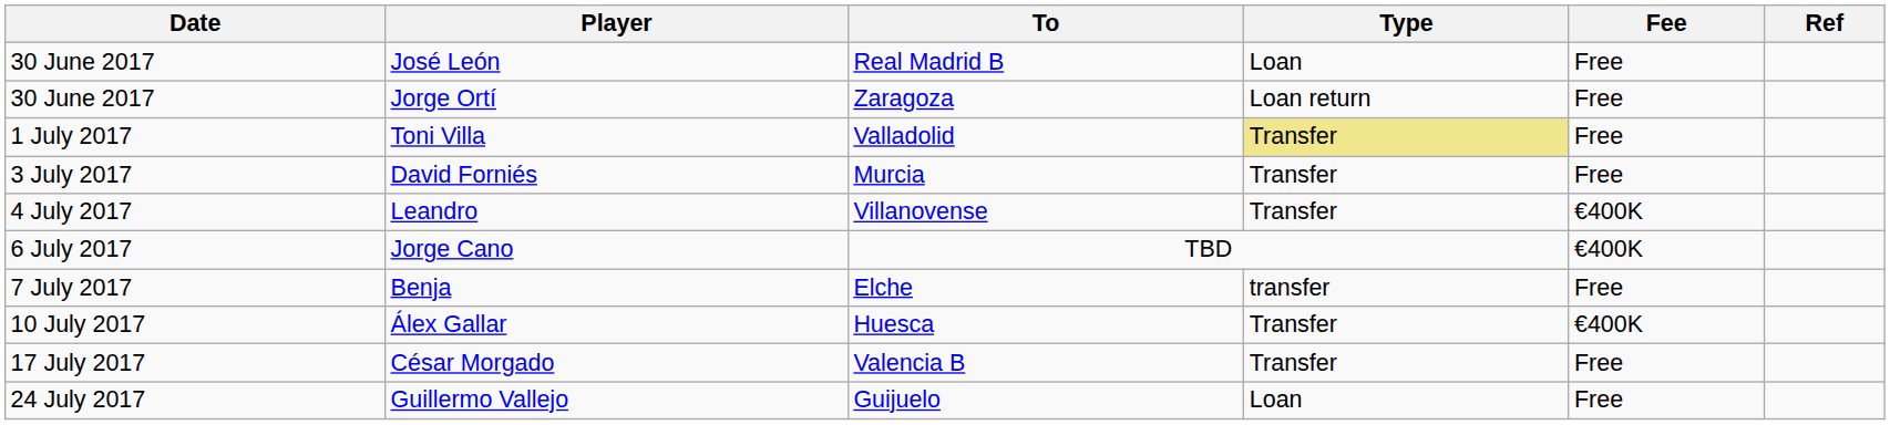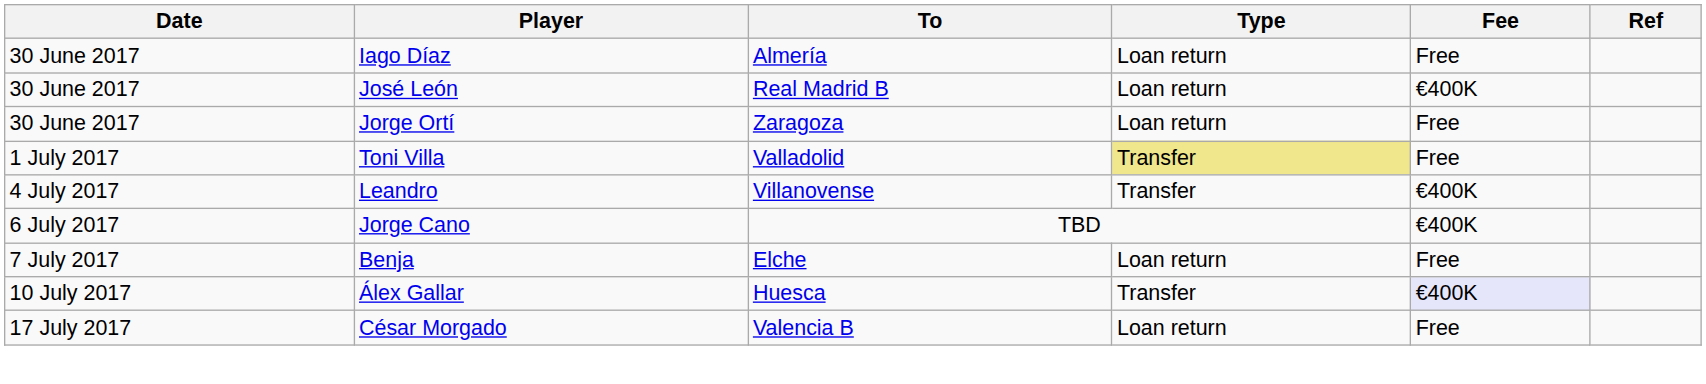+ row: 30 June 2017 | Iago Díaz | Almería | Loan return | Free
José León | Type: Loan -> Loan return
José León | Fee: Free -> €400K
- row: 3 July 2017 | David Forniés | Murcia | Transfer | Free
Benja | Type: transfer -> Loan return
Álex Gallar | Fee: no background -> lavender background
César Morgado | Type: Transfer -> Loan return
- row: 24 July 2017 | Guillermo Vallejo | Guijuelo | Loan | Free
